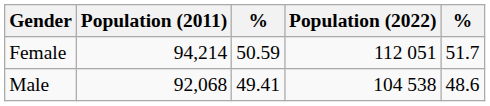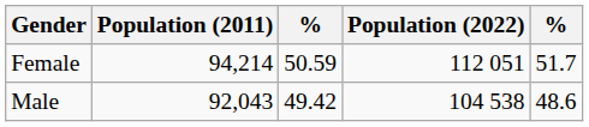Male | Population (2011): 92,068 -> 92,043
Male | column 3: 49.41 -> 49.42
